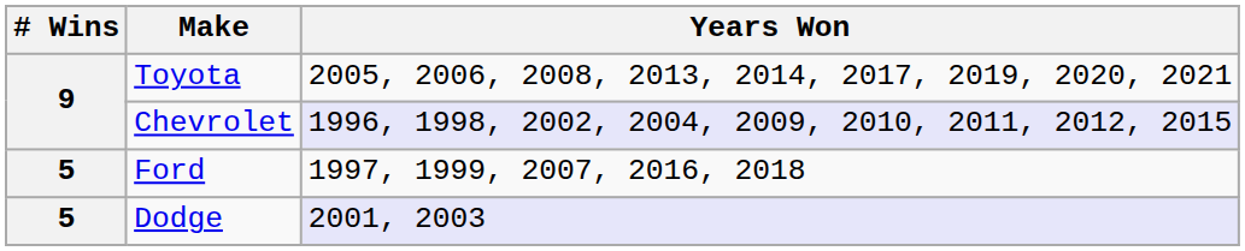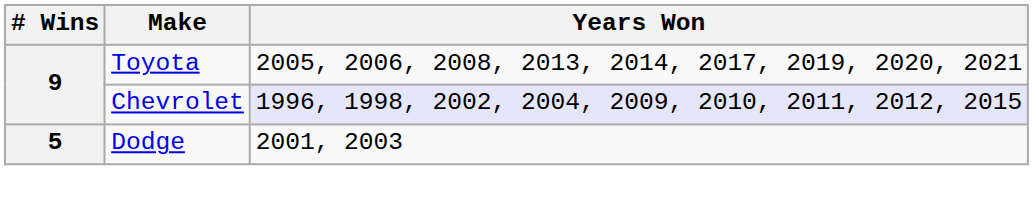- row: 5 | Ford | 1997, 1999, 2007, 2016, 2018
Dodge | Years Won: lavender background -> no background
